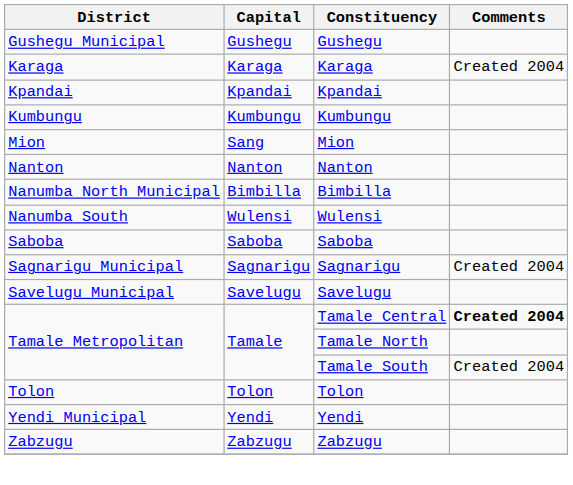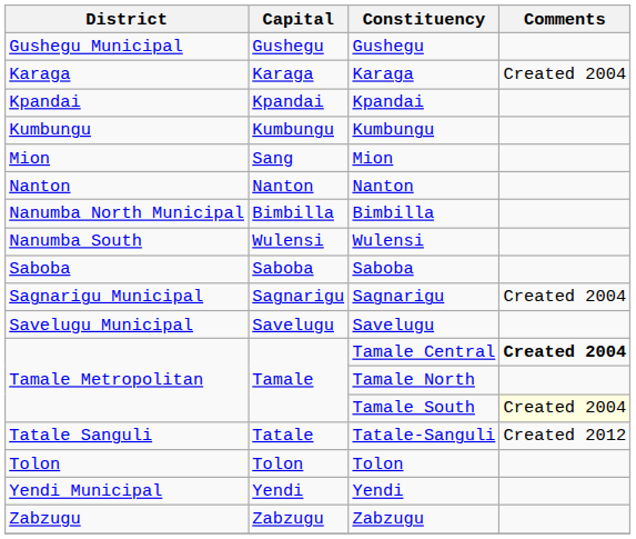Tamale South | Comments: no background -> lightyellow background
+ row: Tatale Sanguli | Tatale | Tatale-Sanguli | Created 2012
